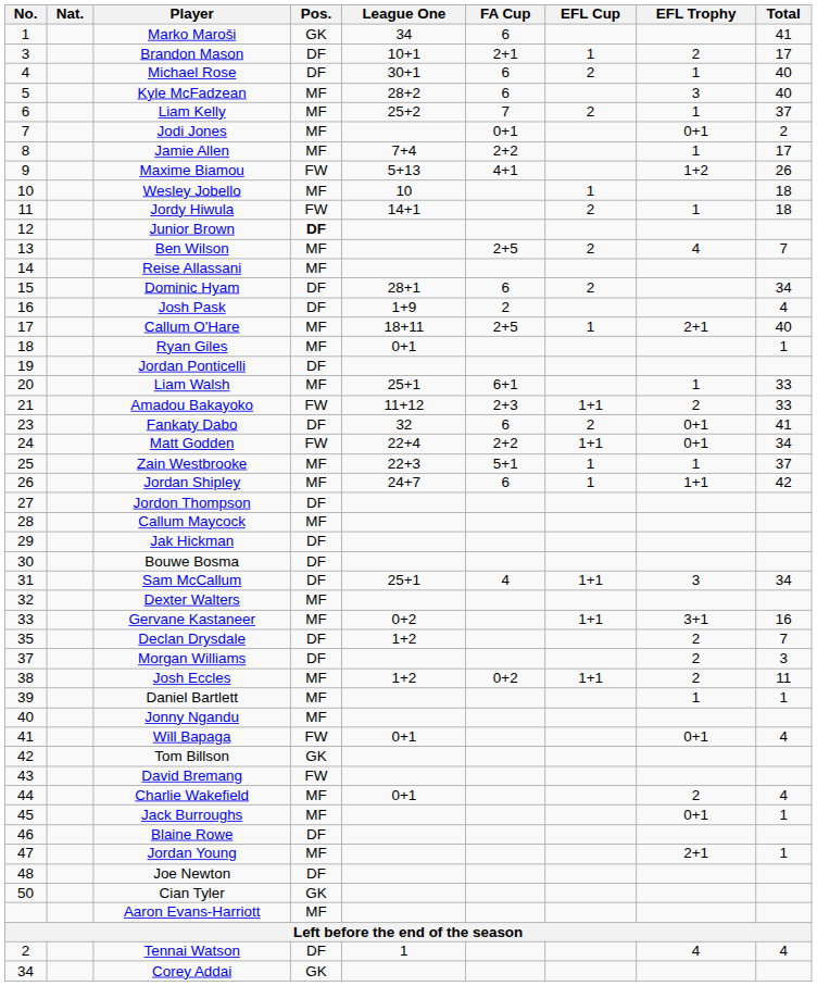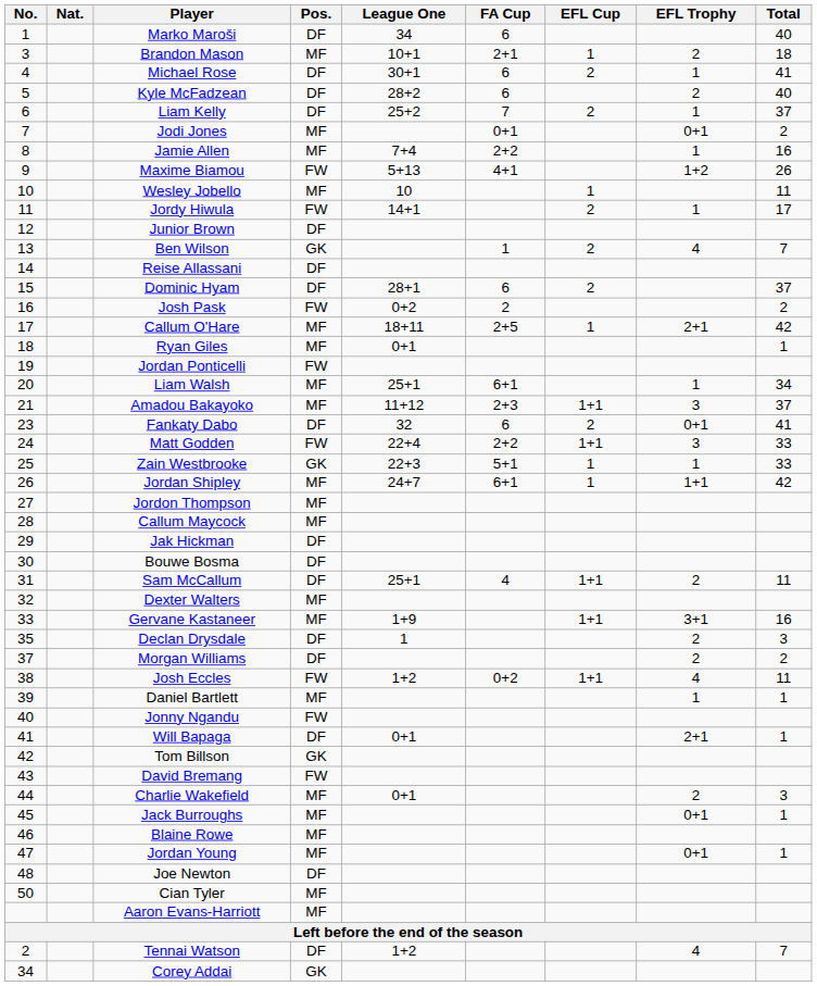Marko Maroši | Pos.: GK -> DF
Marko Maroši | Total: 41 -> 40
Brandon Mason | Pos.: DF -> MF
Brandon Mason | Total: 17 -> 18
Michael Rose | Total: 40 -> 41
Kyle McFadzean | Pos.: MF -> DF
Kyle McFadzean | EFL Trophy: 3 -> 2
Liam Kelly | Pos.: MF -> DF
Jamie Allen | Total: 17 -> 16
Wesley Jobello | Total: 18 -> 11
Jordy Hiwula | Total: 18 -> 17
Junior Brown | Pos.: bold -> normal
Ben Wilson | Pos.: MF -> GK
Ben Wilson | FA Cup: 2+5 -> 1
Reise Allassani | Pos.: MF -> DF
Dominic Hyam | Total: 34 -> 37
Josh Pask | Pos.: DF -> FW
Josh Pask | League One: 1+9 -> 0+2
Josh Pask | Total: 4 -> 2
Callum O'Hare | Total: 40 -> 42
Jordan Ponticelli | Pos.: DF -> FW
Liam Walsh | Total: 33 -> 34
Amadou Bakayoko | Pos.: FW -> MF
Amadou Bakayoko | EFL Trophy: 2 -> 3
Amadou Bakayoko | Total: 33 -> 37
Matt Godden | EFL Trophy: 0+1 -> 3
Matt Godden | Total: 34 -> 33
Zain Westbrooke | Pos.: MF -> GK
Zain Westbrooke | Total: 37 -> 33
Jordan Shipley | FA Cup: 6 -> 6+1
Jordon Thompson | Pos.: DF -> MF
Sam McCallum | EFL Trophy: 3 -> 2
Sam McCallum | Total: 34 -> 11
Gervane Kastaneer | League One: 0+2 -> 1+9
Declan Drysdale | League One: 1+2 -> 1
Declan Drysdale | Total: 7 -> 3
Morgan Williams | Total: 3 -> 2
Josh Eccles | Pos.: MF -> FW
Josh Eccles | EFL Trophy: 2 -> 4
Jonny Ngandu | Pos.: MF -> FW
Will Bapaga | Pos.: FW -> DF
Will Bapaga | EFL Trophy: 0+1 -> 2+1
Will Bapaga | Total: 4 -> 1
Charlie Wakefield | Total: 4 -> 3
Blaine Rowe | Pos.: DF -> MF
Jordan Young | EFL Trophy: 2+1 -> 0+1
Cian Tyler | Pos.: GK -> MF
Tennai Watson | League One: 1 -> 1+2
Tennai Watson | Total: 4 -> 7
